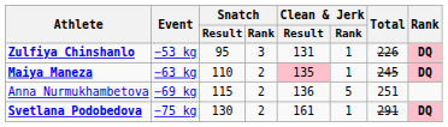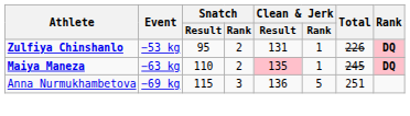Zulfiya Chinshanlo | Snatch / Rank: 3 -> 2
Anna Nurmukhambetova | Snatch / Rank: 2 -> 3
- row: Svetlana Podobedova | −75 kg | 130 | 2 | 161 | 1 | 291 | DQ
